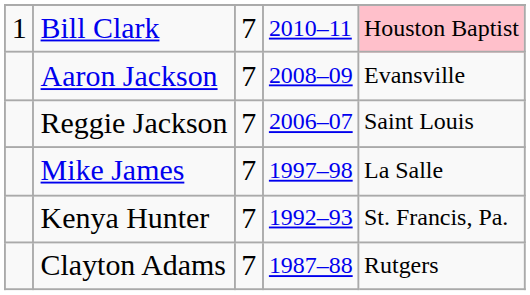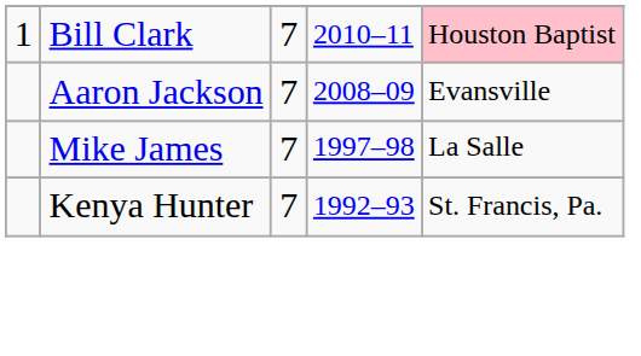- row: Reggie Jackson | 7 | 2006–07 | Saint Louis
- row: Clayton Adams | 7 | 1987–88 | Rutgers
